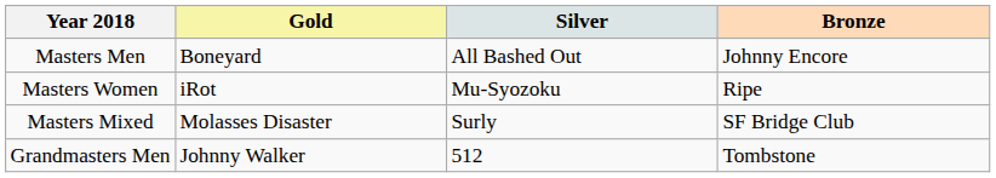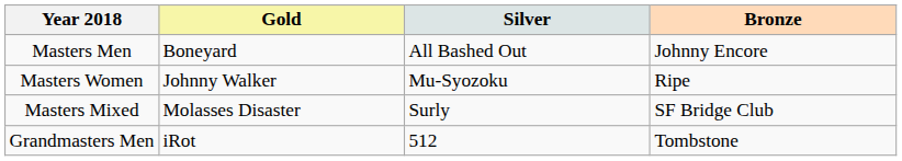Masters Women | Gold: iRot -> Johnny Walker
Grandmasters Men | Gold: Johnny Walker -> iRot
